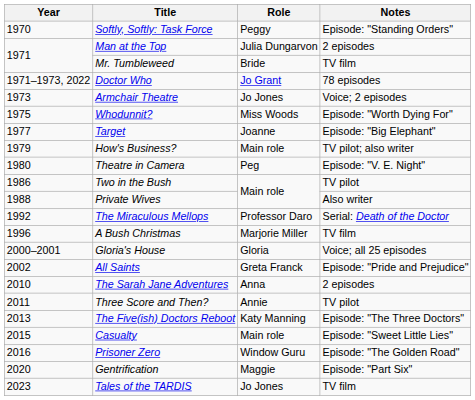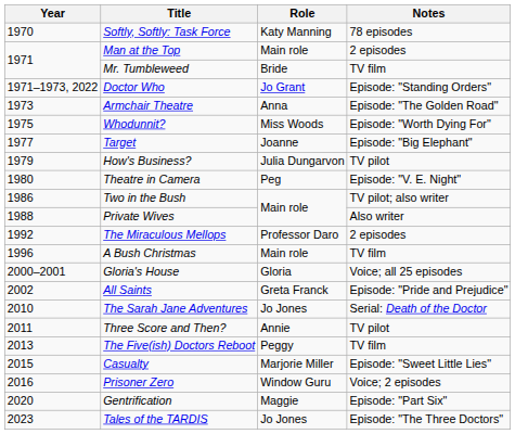Softly, Softly: Task Force | Role: Peggy -> Katy Manning
Softly, Softly: Task Force | Notes: Episode: "Standing Orders" -> 78 episodes
Man at the Top | Role: Julia Dungarvon -> Main role
Doctor Who | Notes: 78 episodes -> Episode: "Standing Orders"
Armchair Theatre | Role: Jo Jones -> Anna
Armchair Theatre | Notes: Voice; 2 episodes -> Episode: "The Golden Road"
How's Business? | Role: Main role -> Julia Dungarvon
How's Business? | Notes: TV pilot; also writer -> TV pilot
Two in the Bush | Notes: TV pilot -> TV pilot; also writer
The Miraculous Mellops | Notes: Serial: Death of the Doctor -> 2 episodes
A Bush Christmas | Role: Marjorie Miller -> Main role
The Sarah Jane Adventures | Role: Anna -> Jo Jones
The Sarah Jane Adventures | Notes: 2 episodes -> Serial: Death of the Doctor
The Five(ish) Doctors Reboot | Role: Katy Manning -> Peggy
The Five(ish) Doctors Reboot | Notes: Episode: "The Three Doctors" -> TV film
Casualty | Role: Main role -> Marjorie Miller
Prisoner Zero | Notes: Episode: "The Golden Road" -> Voice; 2 episodes
Tales of the TARDIS | Notes: TV film -> Episode: "The Three Doctors"
